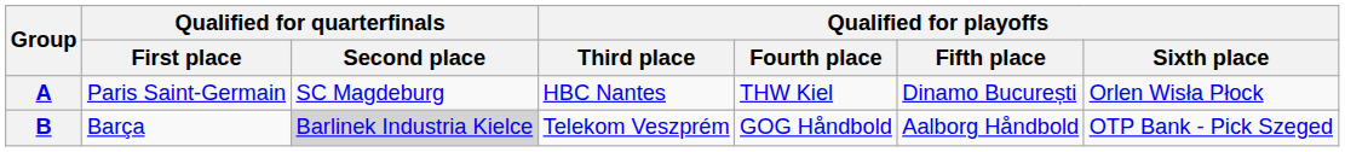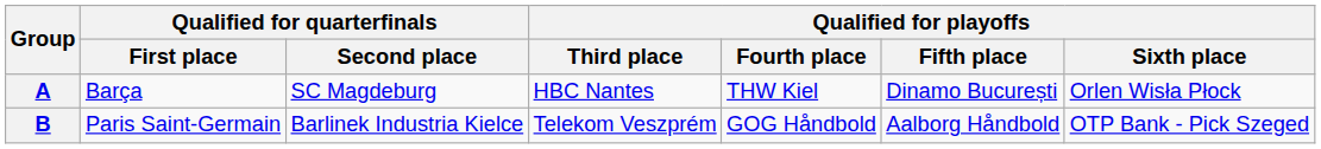A | Qualified for quarterfinals / First place: Paris Saint-Germain -> Barça
B | Qualified for quarterfinals / First place: Barça -> Paris Saint-Germain
B | Qualified for quarterfinals / Second place: lightgrey background -> no background
